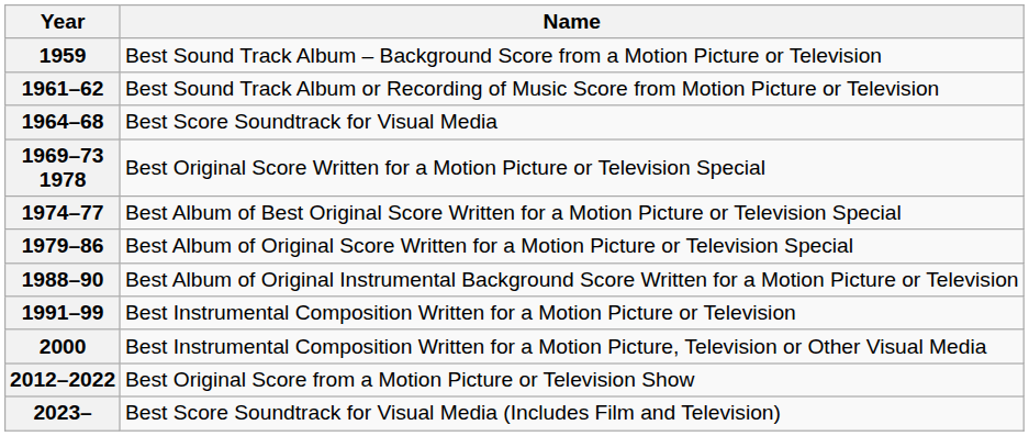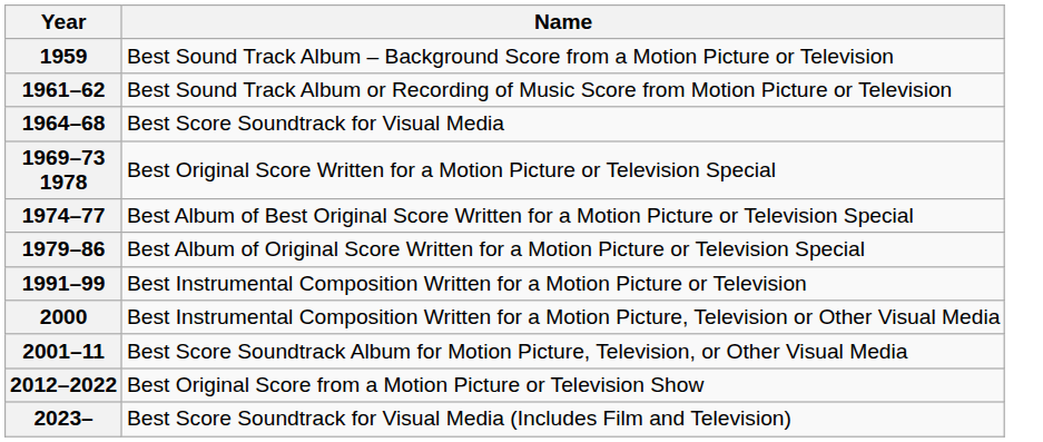- row: 1988–90 | Best Album of Original Instrumental Background Score Written for a Motion Picture or Television
+ row: 2001–11 | Best Score Soundtrack Album for Motion Picture, Television, or Other Visual Media
